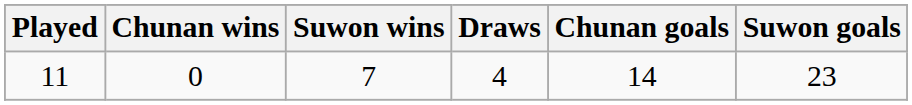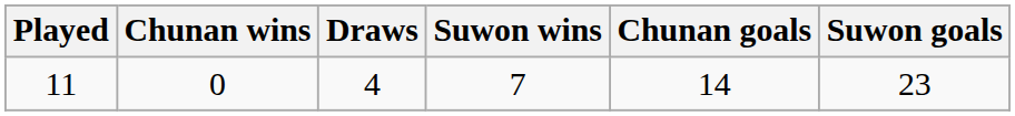columns swapped: Draws <-> Suwon wins
